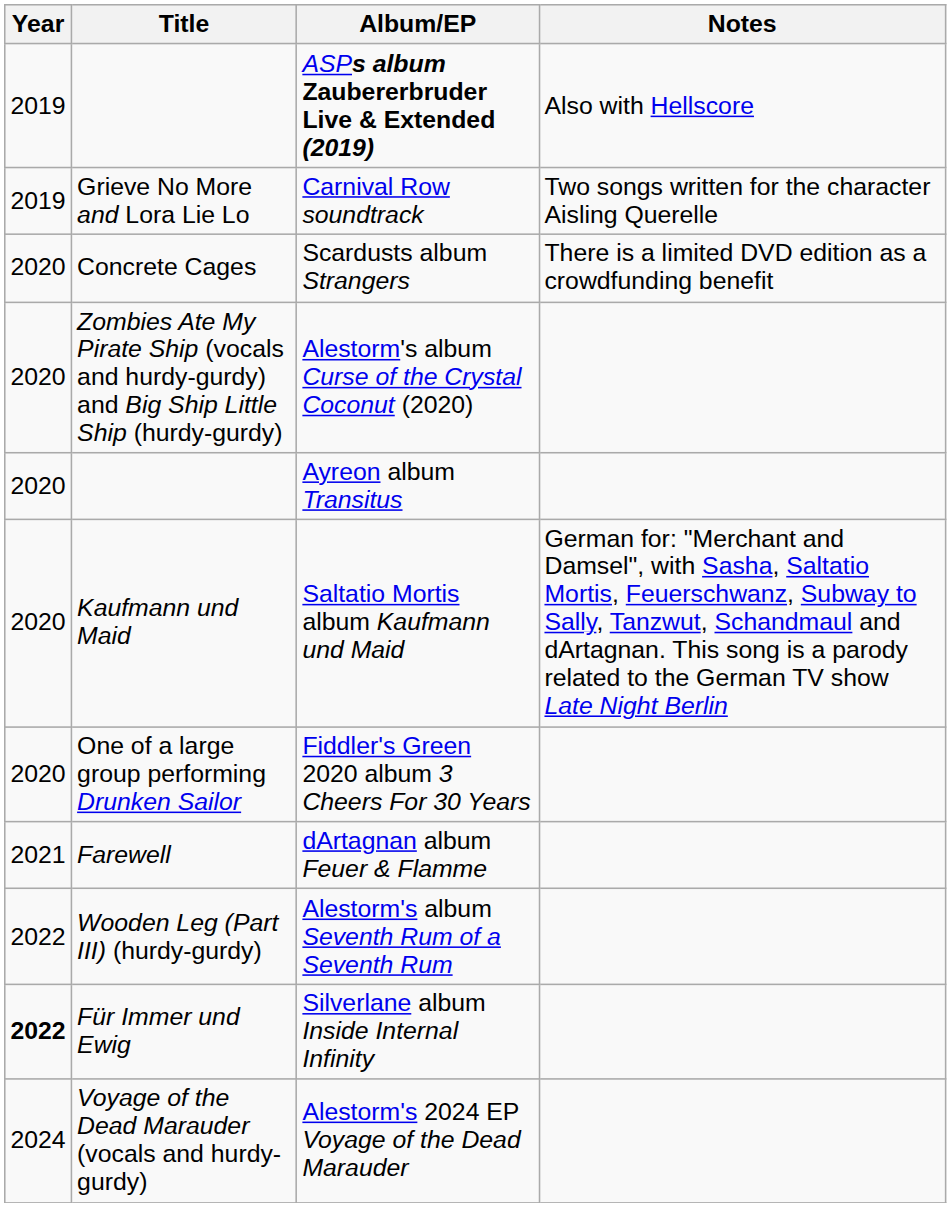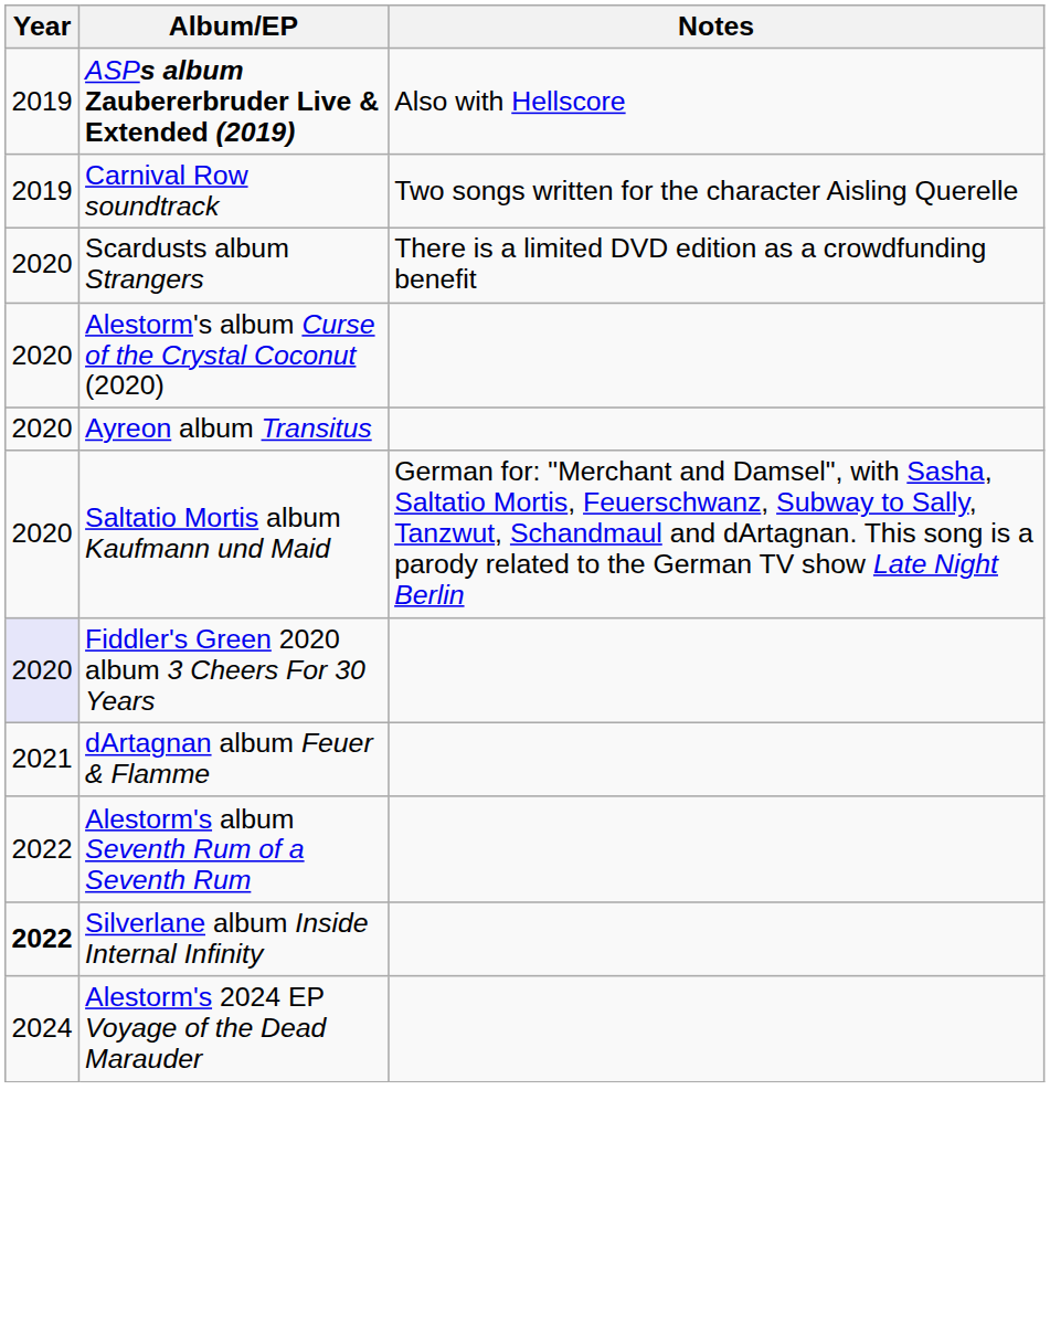- column: Title | Grieve No More and Lora Lie Lo | Concrete Cages | Zombies Ate My Pirate Ship (vocals and hurdy-gurdy) and Big Ship Little Ship (hurdy-gurdy) | Kaufmann und Maid | One of a large group performing Drunken Sailor | Farewell | Wooden Leg (Part III) (hurdy-gurdy) | Für Immer und Ewig | Voyage of the Dead Marauder (vocals and hurdy-gurdy)
Fiddler's Green 2020 album 3 Cheers For 30 Years | Year: no background -> lavender background
